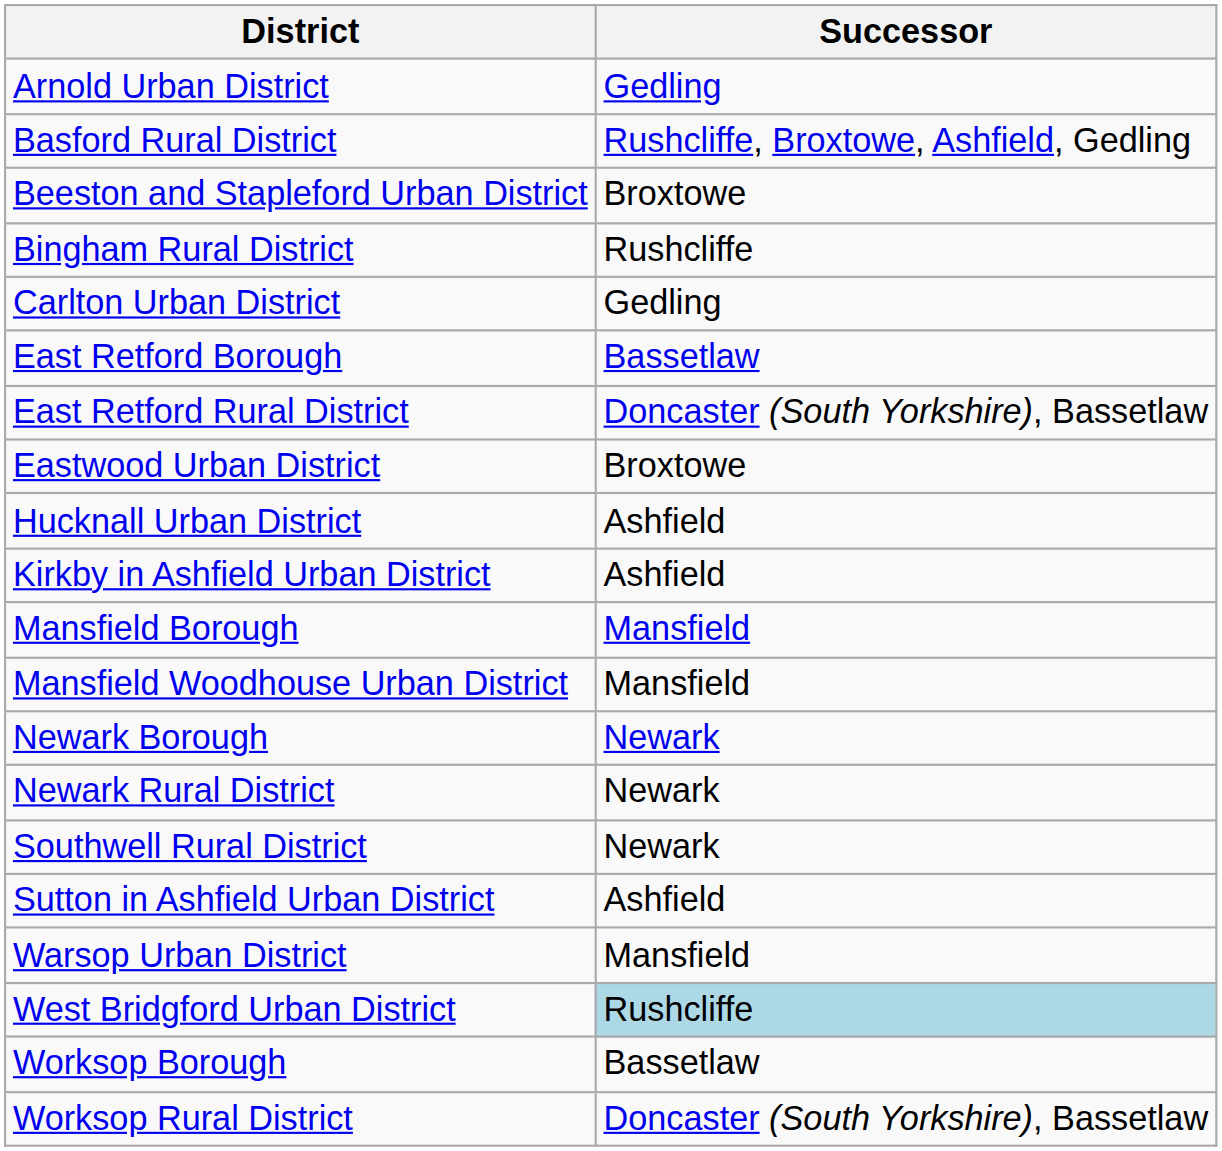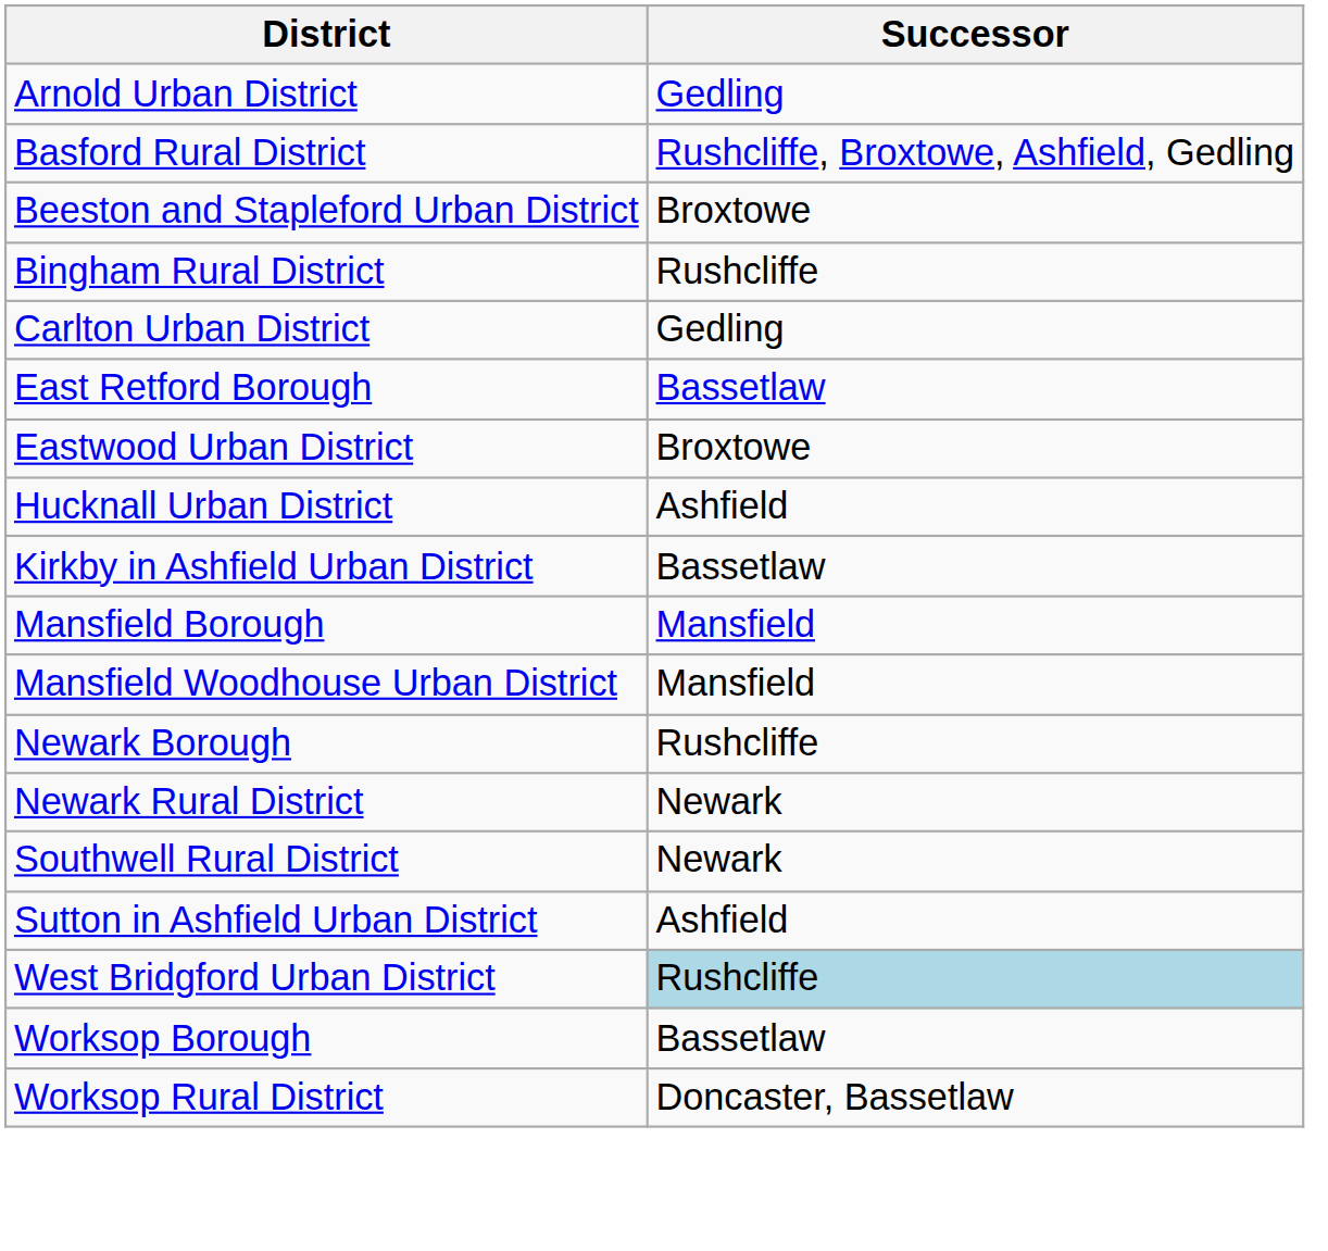- row: East Retford Rural District | Doncaster (South Yorkshire), Bassetlaw
Kirkby in Ashfield Urban District | Successor: Ashfield -> Bassetlaw
Newark Borough | Successor: Newark -> Rushcliffe
- row: Warsop Urban District | Mansfield
Worksop Rural District | Successor: Doncaster (South Yorkshire), Bassetlaw -> Doncaster, Bassetlaw
